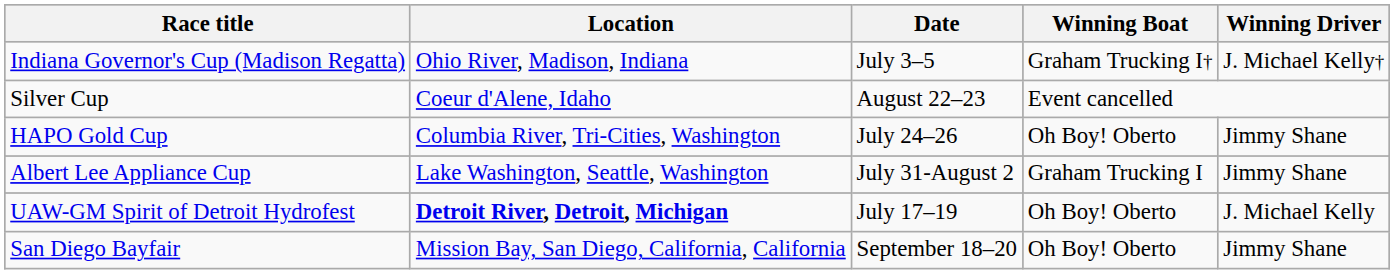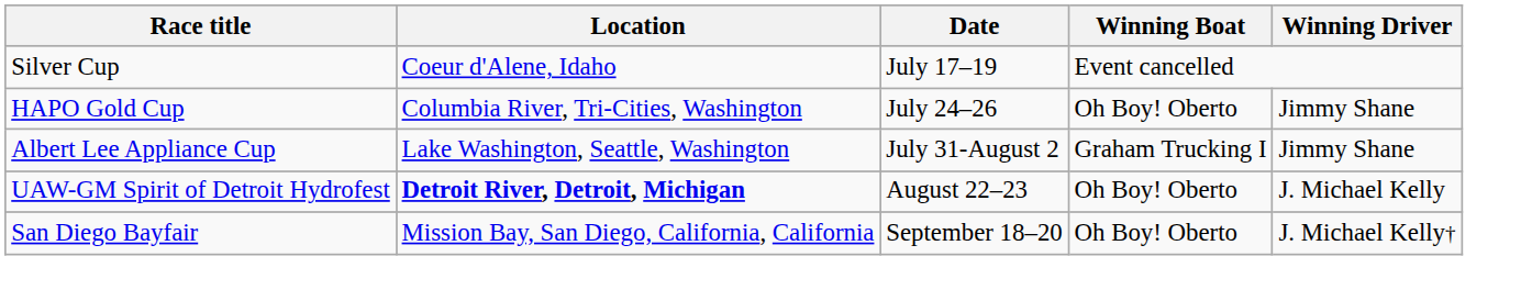- row: Indiana Governor's Cup (Madison Regatta) | Ohio River, Madison, Indiana | July 3–5 | Graham Trucking I† | J. Michael Kelly†
Silver Cup | Date: August 22–23 -> July 17–19
UAW-GM Spirit of Detroit Hydrofest | Date: July 17–19 -> August 22–23
San Diego Bayfair | Winning Driver: Jimmy Shane -> J. Michael Kelly†
